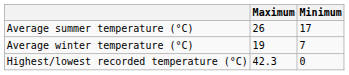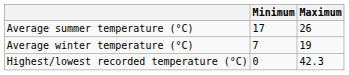columns swapped: Maximum <-> Minimum
